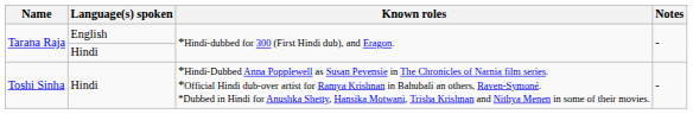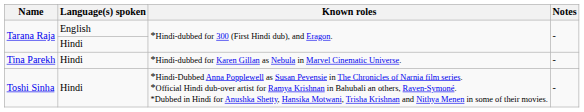+ row: Tina Parekh | Hindi | *Hindi-dubbed for Karen Gillan as Nebula in Marvel Cinematic Universe. | -
